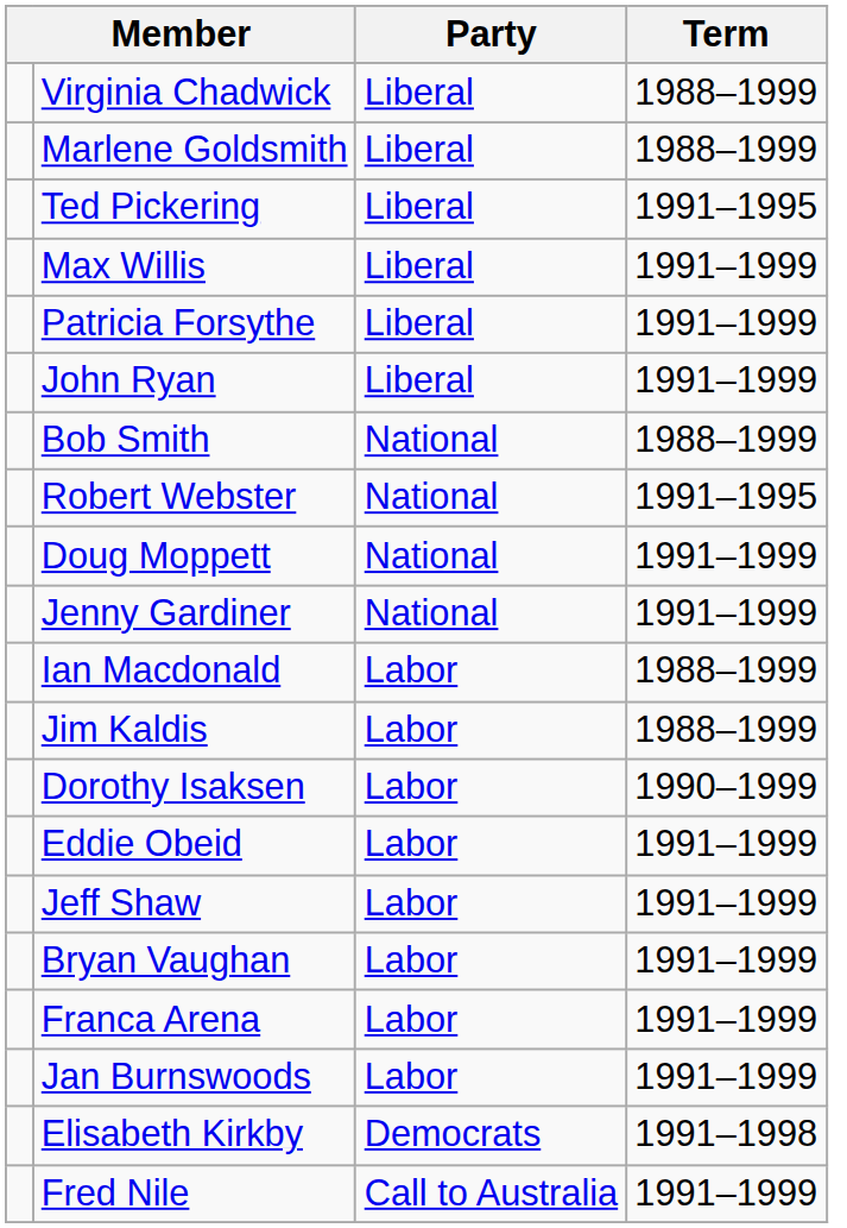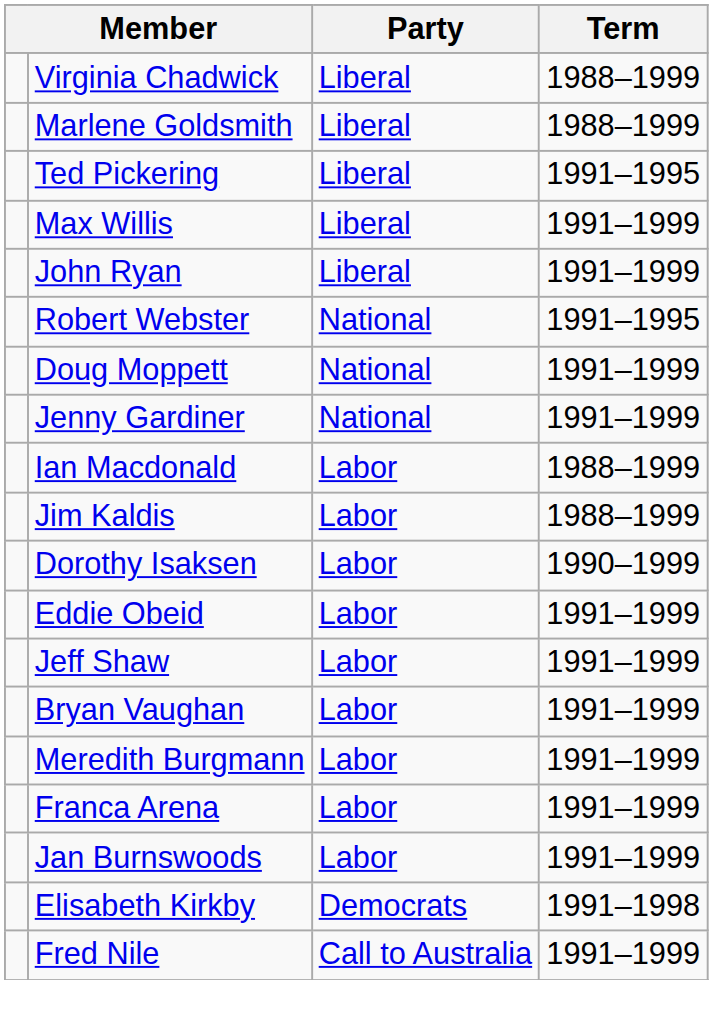- row: Patricia Forsythe | Liberal | 1991–1999
- row: Bob Smith | National | 1988–1999
+ row: Meredith Burgmann | Labor | 1991–1999
